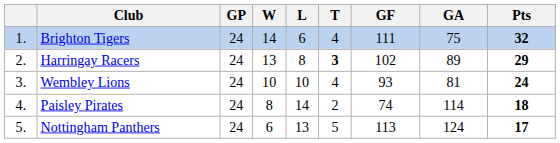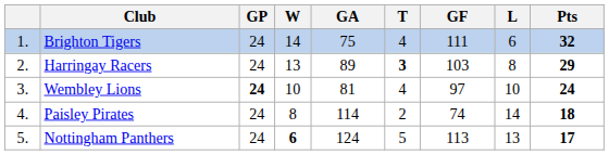columns swapped: L <-> GA
Harringay Racers | GF: 102 -> 103
Wembley Lions | GP: normal -> bold
Wembley Lions | GF: 93 -> 97
Nottingham Panthers | W: normal -> bold
